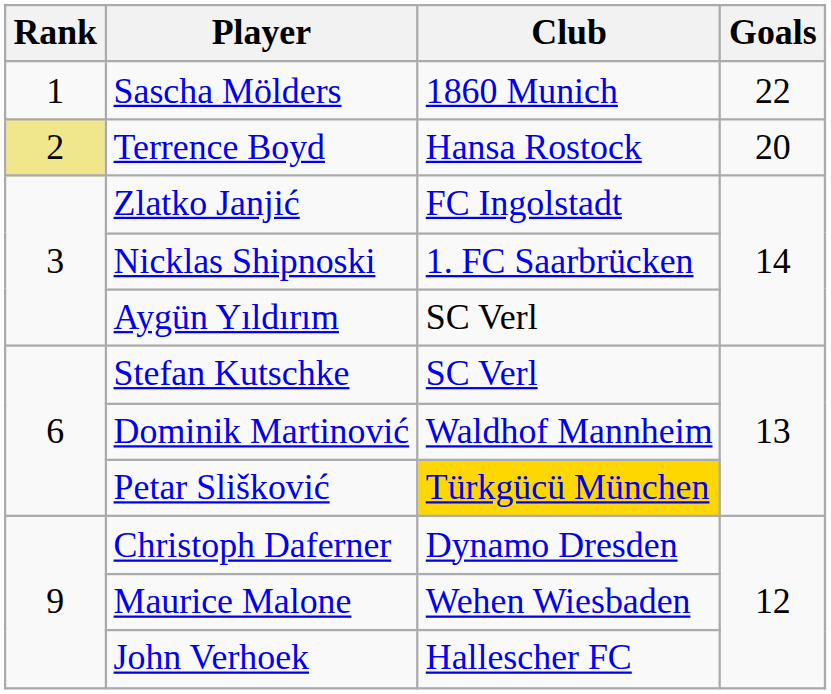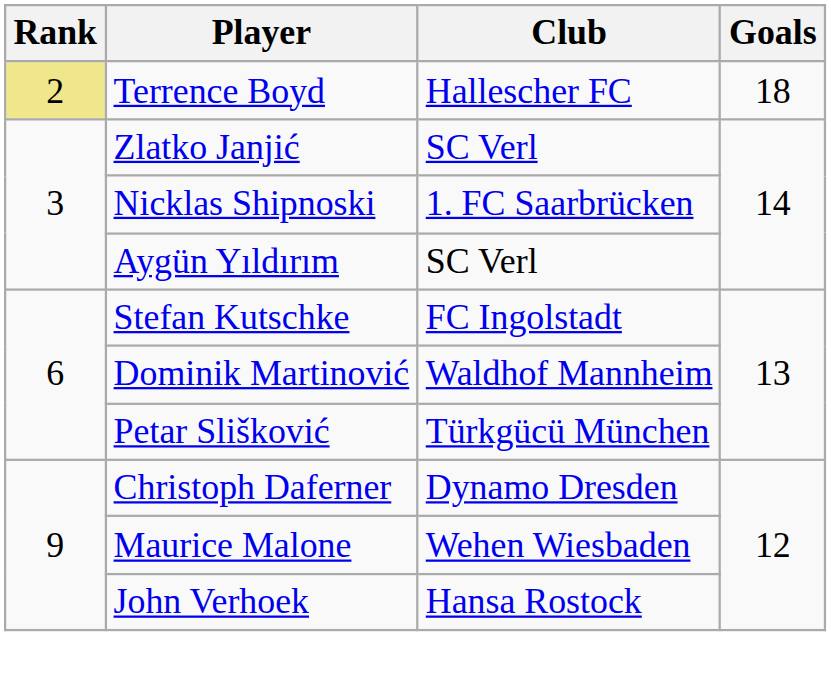- row: 1 | Sascha Mölders | 1860 Munich | 22
Terrence Boyd | Club: Hansa Rostock -> Hallescher FC
Terrence Boyd | Goals: 20 -> 18
Zlatko Janjić | Club: FC Ingolstadt -> SC Verl
Stefan Kutschke | Club: SC Verl -> FC Ingolstadt
Petar Slišković | Club: gold background -> no background
John Verhoek | Club: Hallescher FC -> Hansa Rostock
